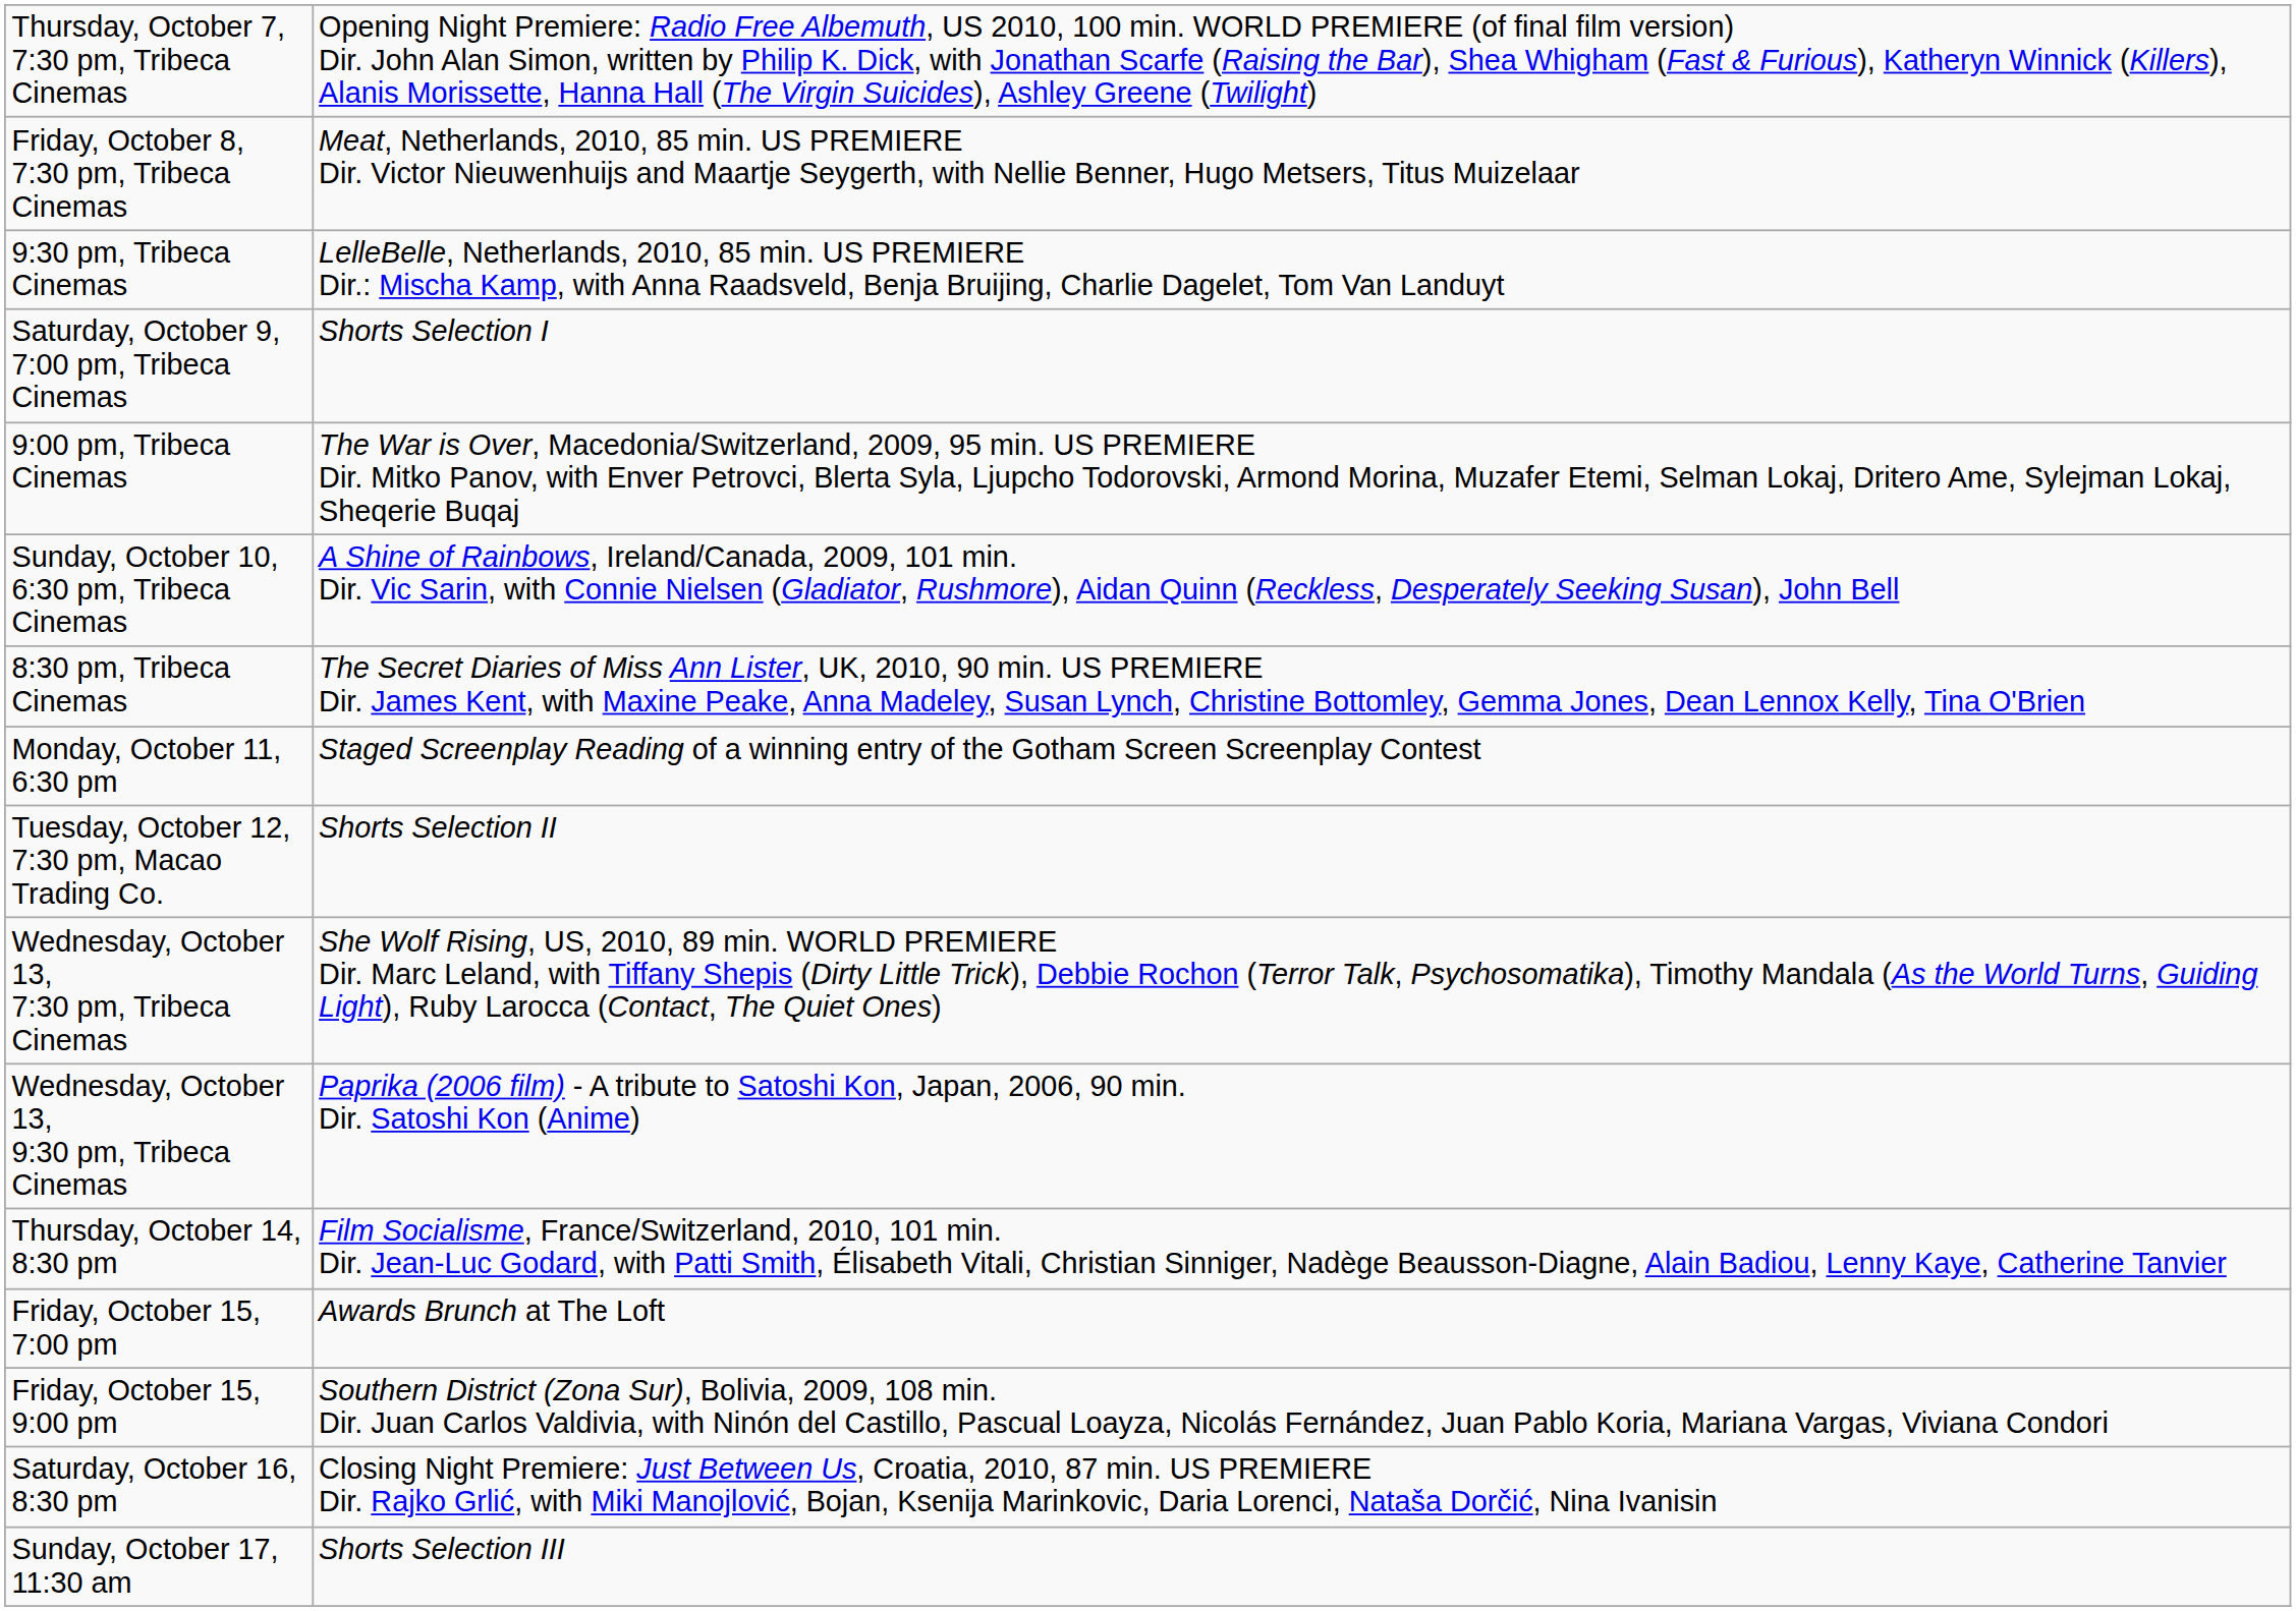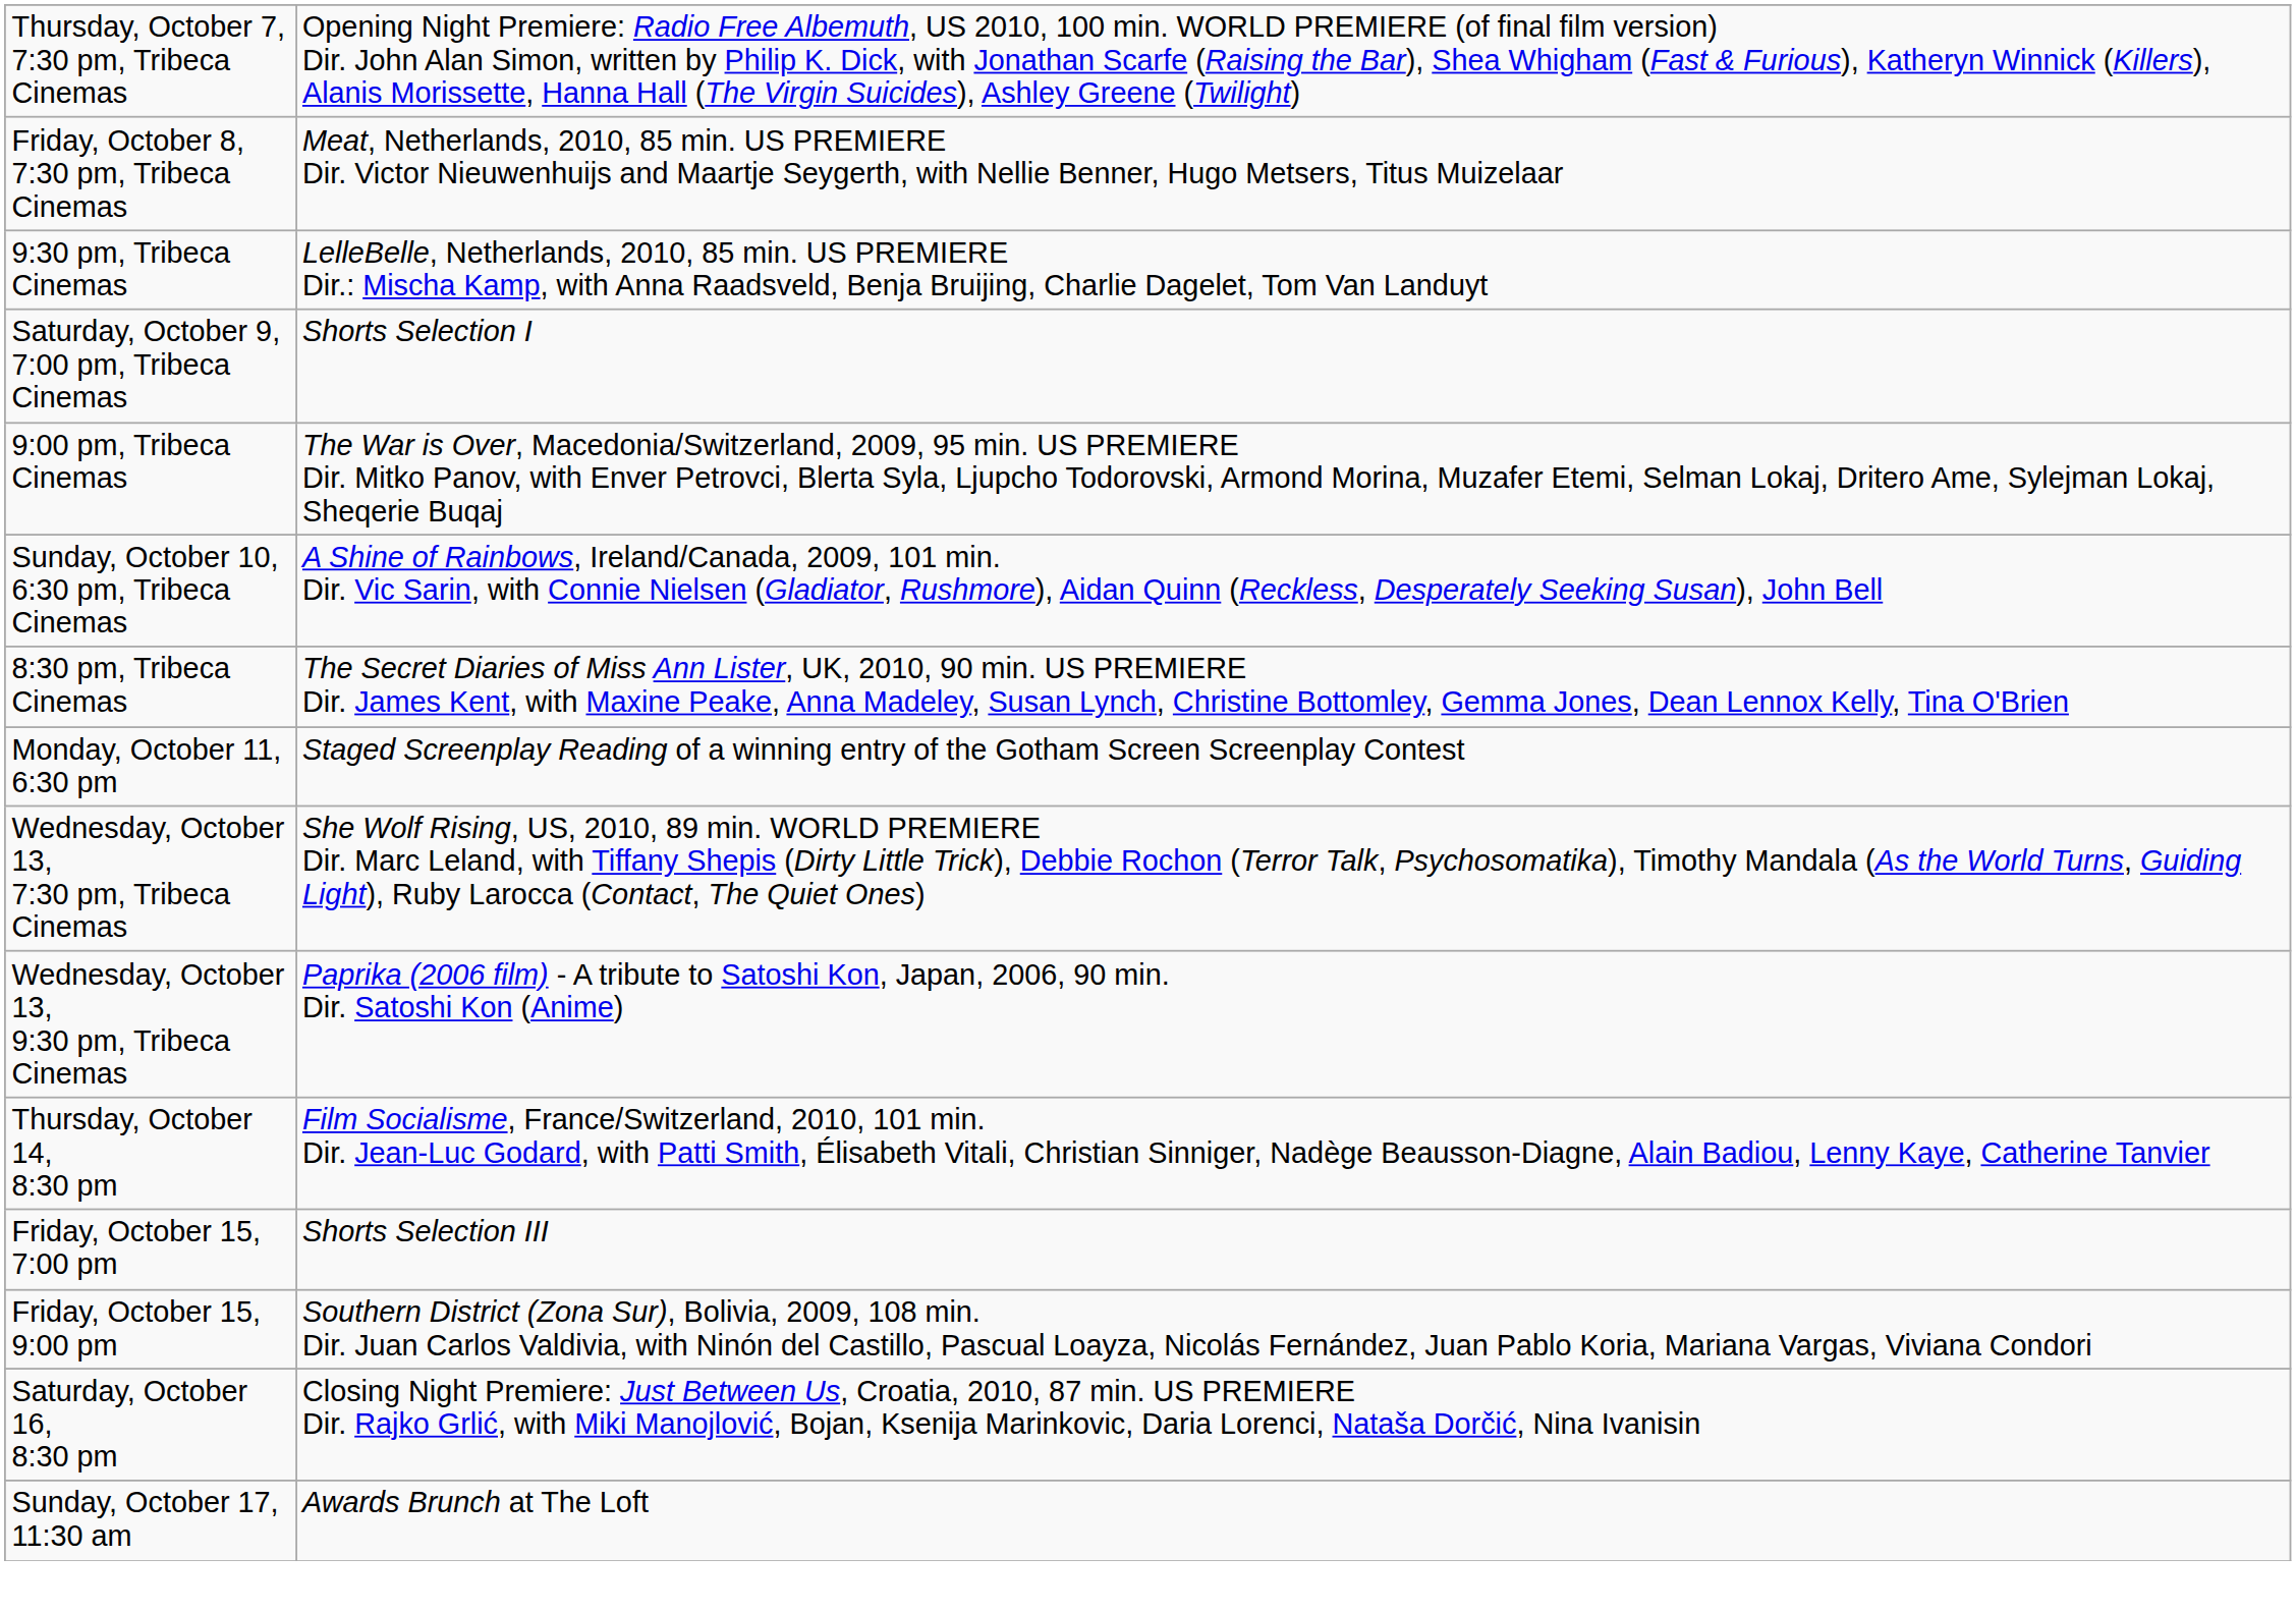- row: Tuesday, October 12, 7:30 pm, Macao Trading Co. | Shorts Selection II
Friday, October 15, 7:00 pm | column 2: Awards Brunch at The Loft -> Shorts Selection III
Sunday, October 17, 11:30 am | column 2: Shorts Selection III -> Awards Brunch at The Loft
